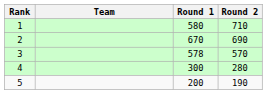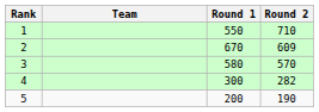1 | Round 1: 580 -> 550
2 | Round 2: 690 -> 609
3 | Round 1: 578 -> 580
4 | Round 2: 280 -> 282
